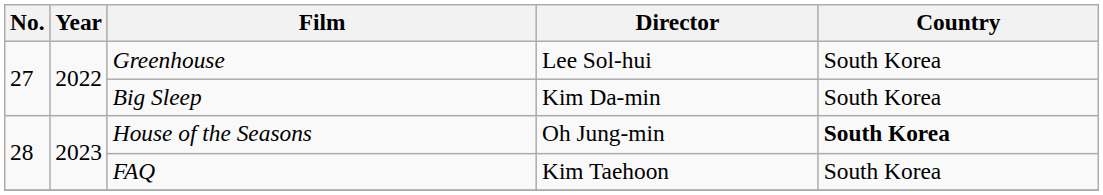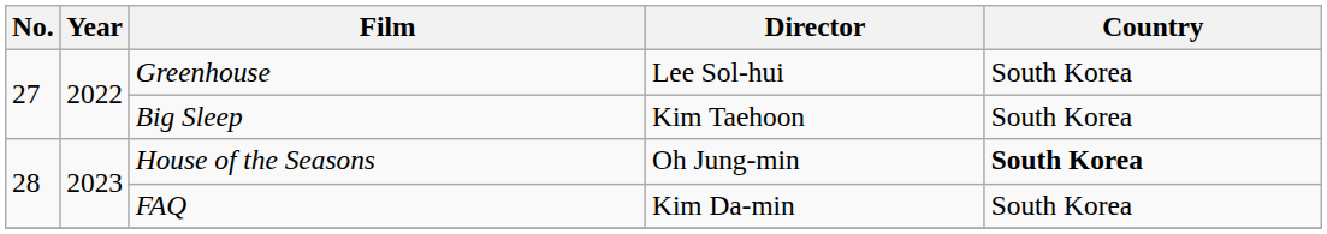Big Sleep | Director: Kim Da-min -> Kim Taehoon
FAQ | Director: Kim Taehoon -> Kim Da-min
